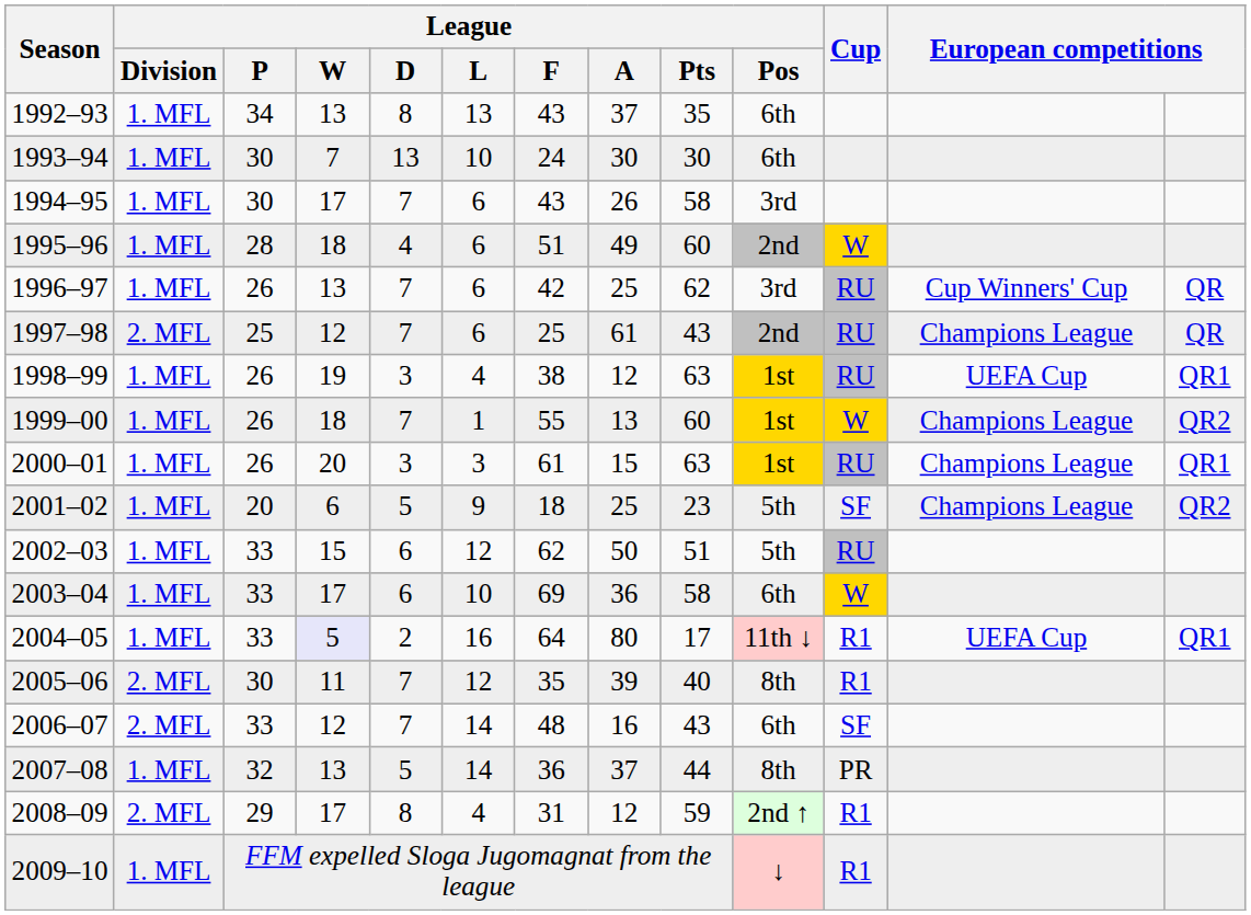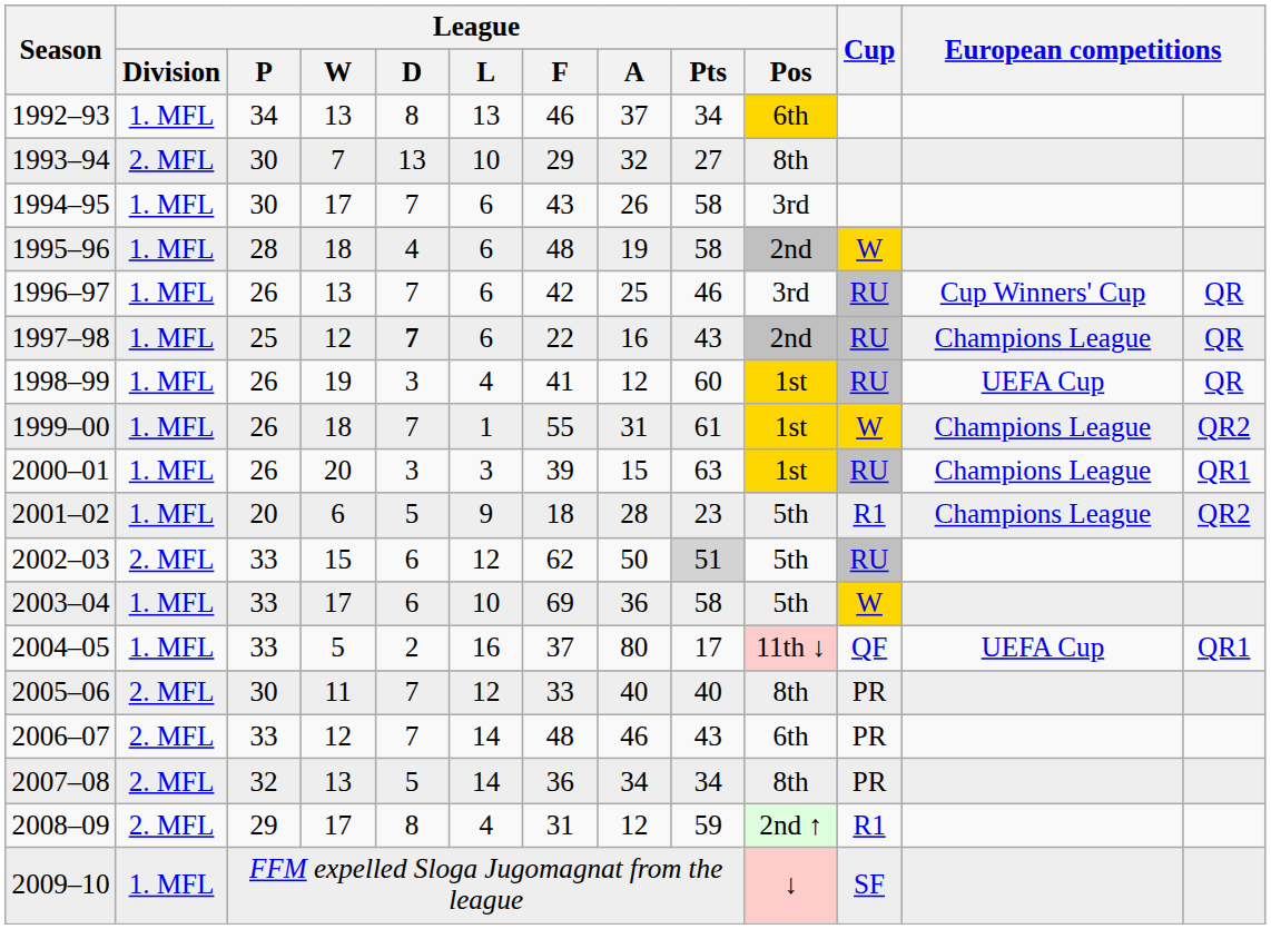1992–93 | League / F: 43 -> 46
1992–93 | League / Pts: 35 -> 34
1992–93 | League / Pos: no background -> gold background
1993–94 | League / Division: 1. MFL -> 2. MFL
1993–94 | League / F: 24 -> 29
1993–94 | League / A: 30 -> 32
1993–94 | League / Pts: 30 -> 27
1993–94 | League / Pos: 6th -> 8th
1995–96 | League / F: 51 -> 48
1995–96 | League / A: 49 -> 19
1995–96 | League / Pts: 60 -> 58
1996–97 | League / Pts: 62 -> 46
1997–98 | League / Division: 2. MFL -> 1. MFL
1997–98 | League / D: normal -> bold
1997–98 | League / F: 25 -> 22
1997–98 | League / A: 61 -> 16
1998–99 | League / F: 38 -> 41
1998–99 | League / Pts: 63 -> 60
1998–99 | column 13: QR1 -> QR
1999–00 | League / A: 13 -> 31
1999–00 | League / Pts: 60 -> 61
2000–01 | League / F: 61 -> 39
2001–02 | League / A: 25 -> 28
2001–02 | Cup: SF -> R1
2002–03 | League / Division: 1. MFL -> 2. MFL
2002–03 | League / Pts: no background -> lightgrey background
2003–04 | League / Pos: 6th -> 5th
2004–05 | League / W: lavender background -> no background
2004–05 | League / F: 64 -> 37
2004–05 | Cup: R1 -> QF
2005–06 | League / F: 35 -> 33
2005–06 | League / A: 39 -> 40
2005–06 | Cup: R1 -> PR
2006–07 | League / A: 16 -> 46
2006–07 | Cup: SF -> PR
2007–08 | League / Division: 1. MFL -> 2. MFL
2007–08 | League / A: 37 -> 34
2007–08 | League / Pts: 44 -> 34
2009–10 | Cup: R1 -> SF
